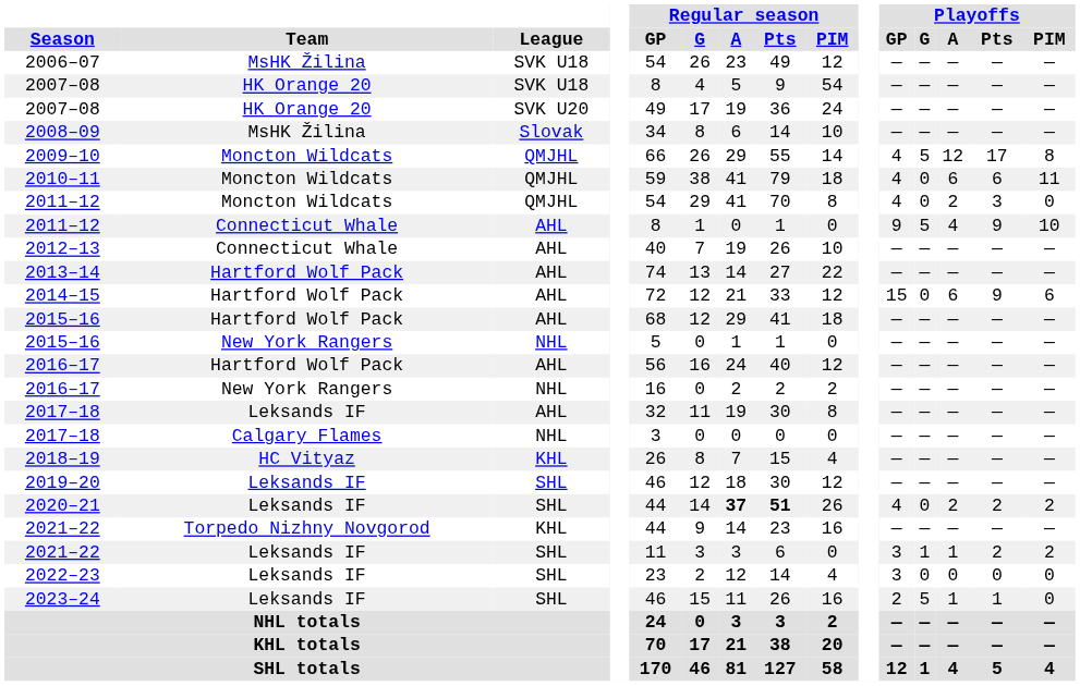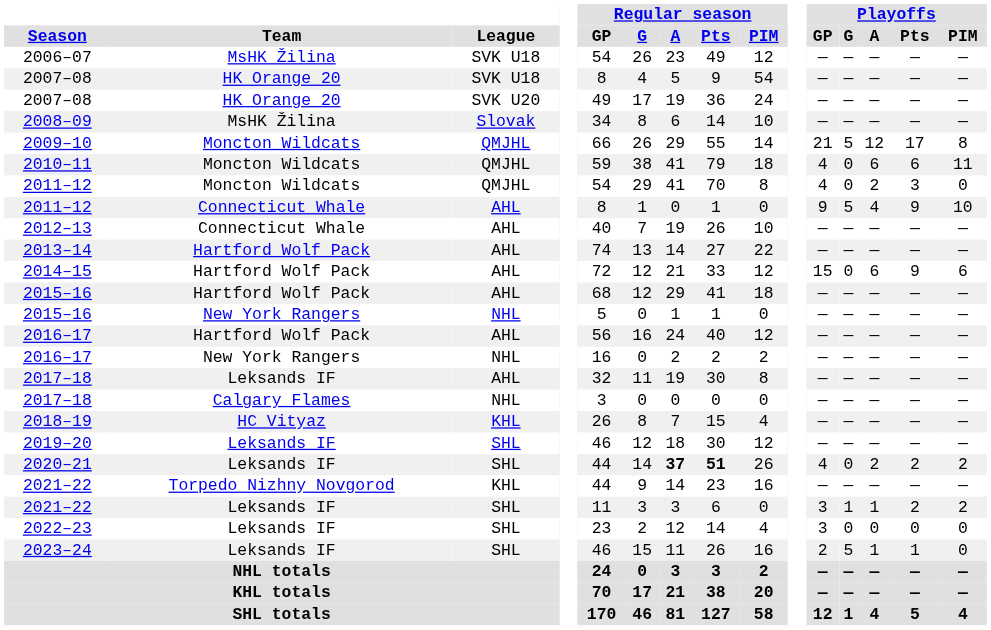2009–10 | Playoffs / GP: 4 -> 21
